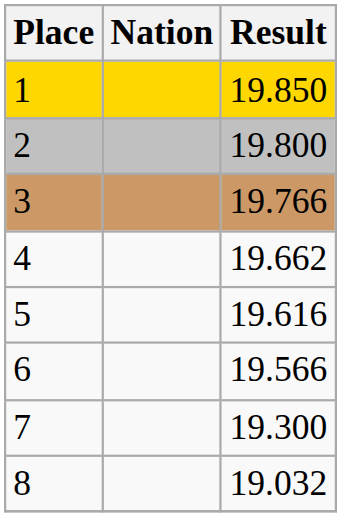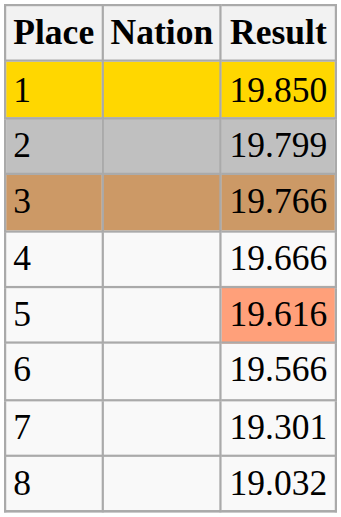2 | Result: 19.800 -> 19.799
4 | Result: 19.662 -> 19.666
5 | Result: no background -> lightsalmon background
7 | Result: 19.300 -> 19.301
